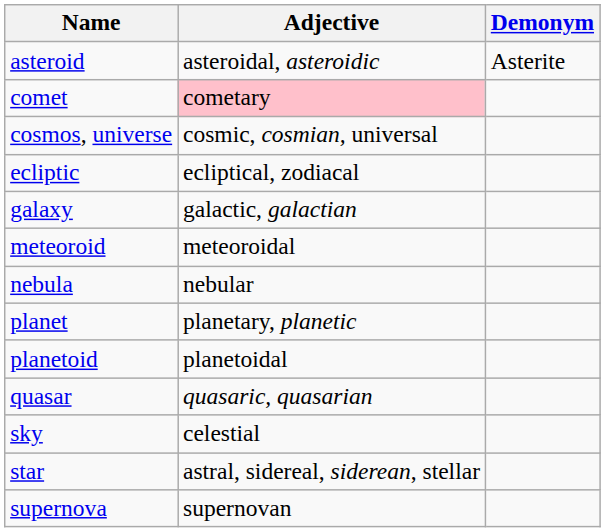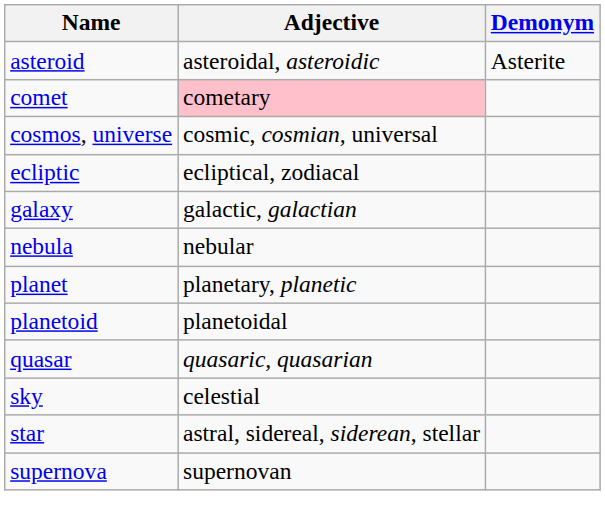- row: meteoroid | meteoroidal
